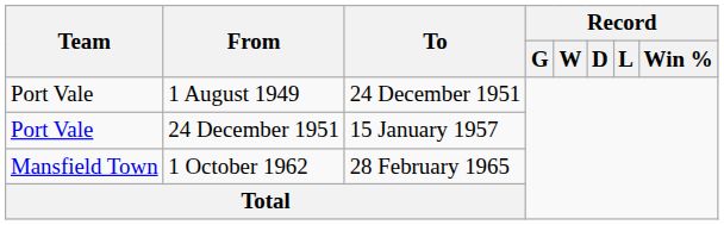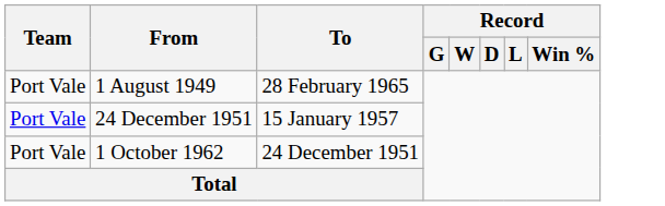1 August 1949 | To: 24 December 1951 -> 28 February 1965
1 October 1962 | Team: Mansfield Town -> Port Vale
1 October 1962 | To: 28 February 1965 -> 24 December 1951
